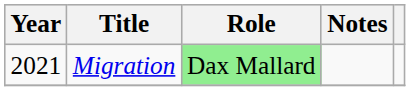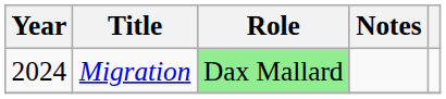Migration | Year: 2021 -> 2024
